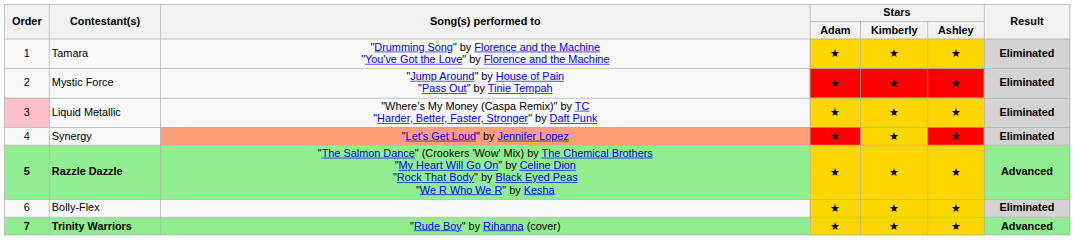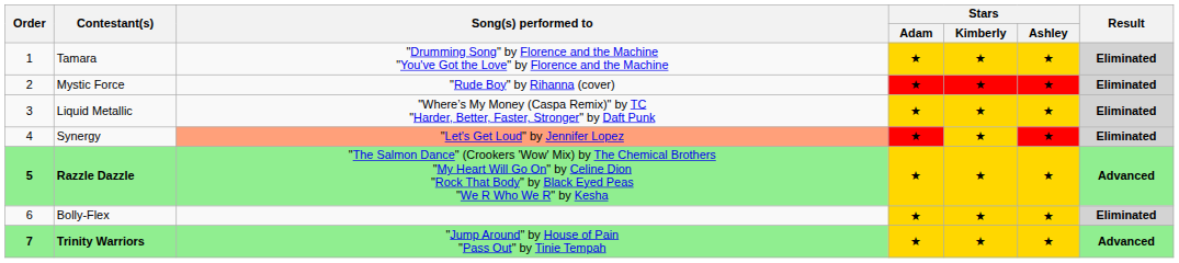Mystic Force | Song(s) performed to: "Jump Around" by House of Pain "Pass Out" by Tinie Tempah -> "Rude Boy" by Rihanna (cover)
Liquid Metallic | Order: pink background -> no background
Trinity Warriors | Song(s) performed to: "Rude Boy" by Rihanna (cover) -> "Jump Around" by House of Pain "Pass Out" by Tinie Tempah
